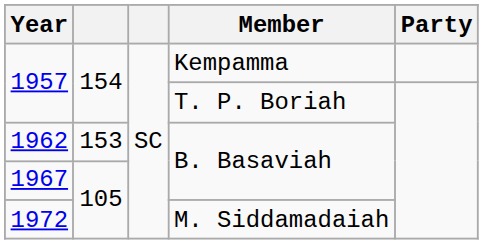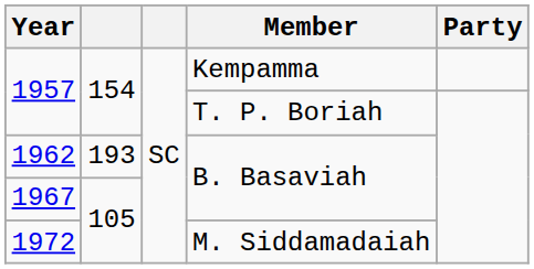1962 | column 2: 153 -> 193
